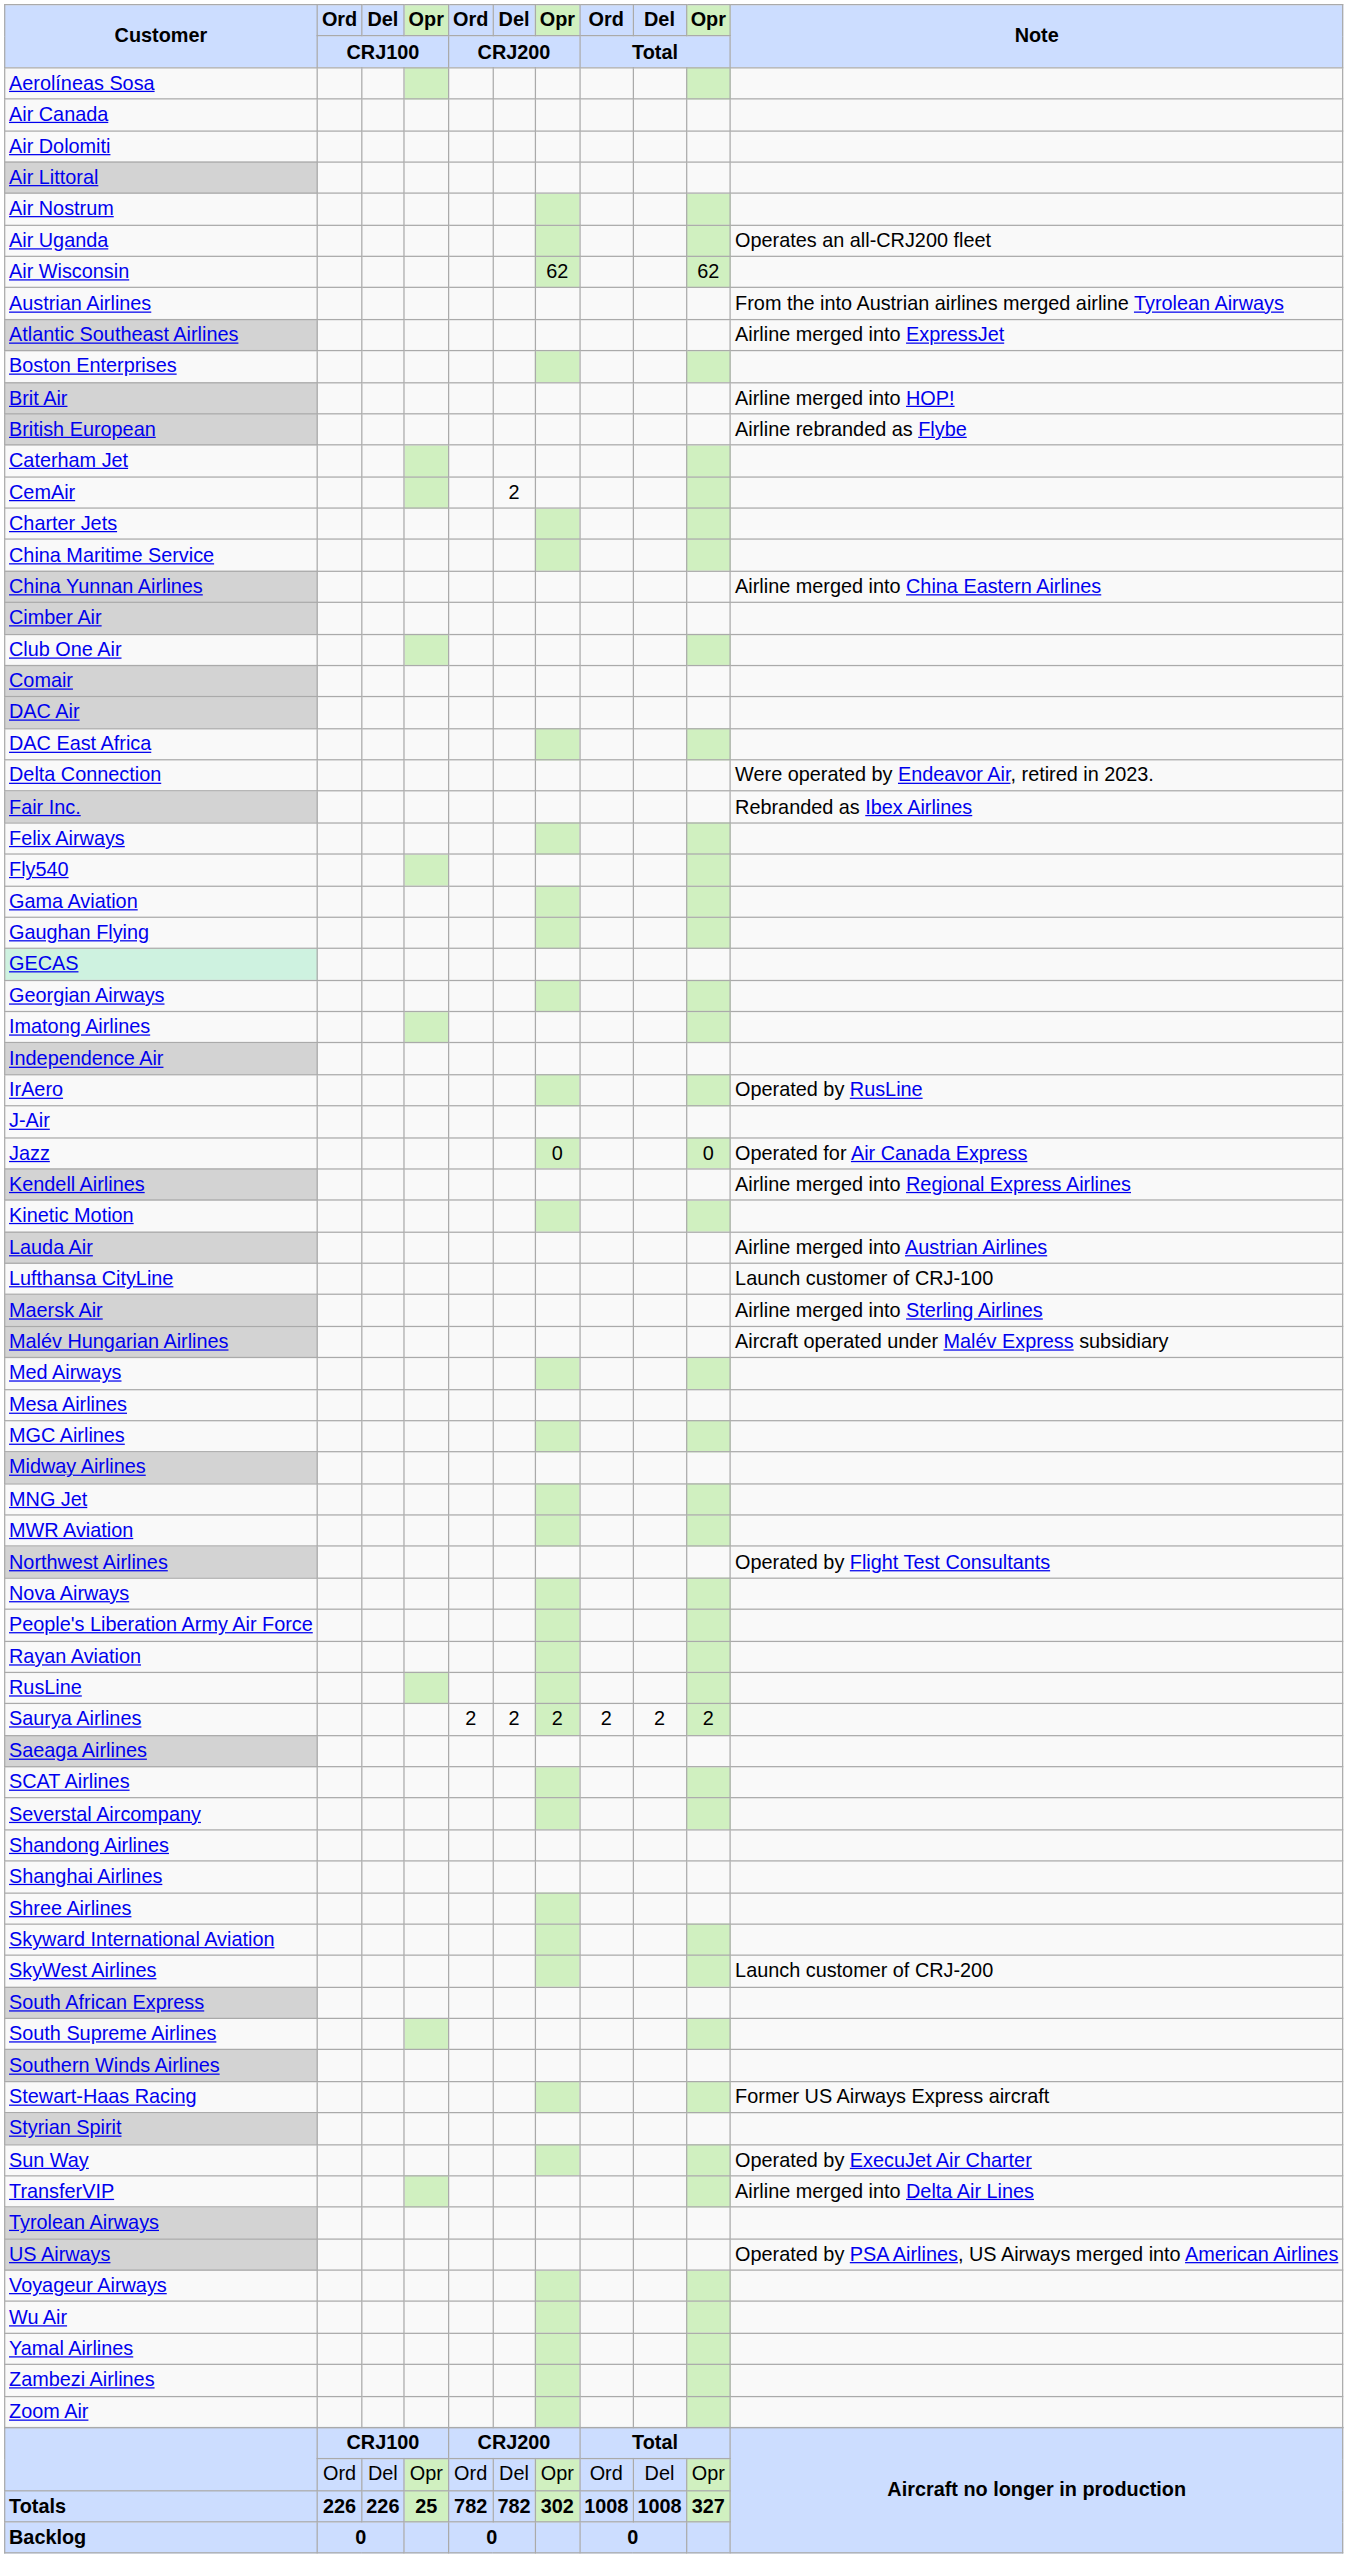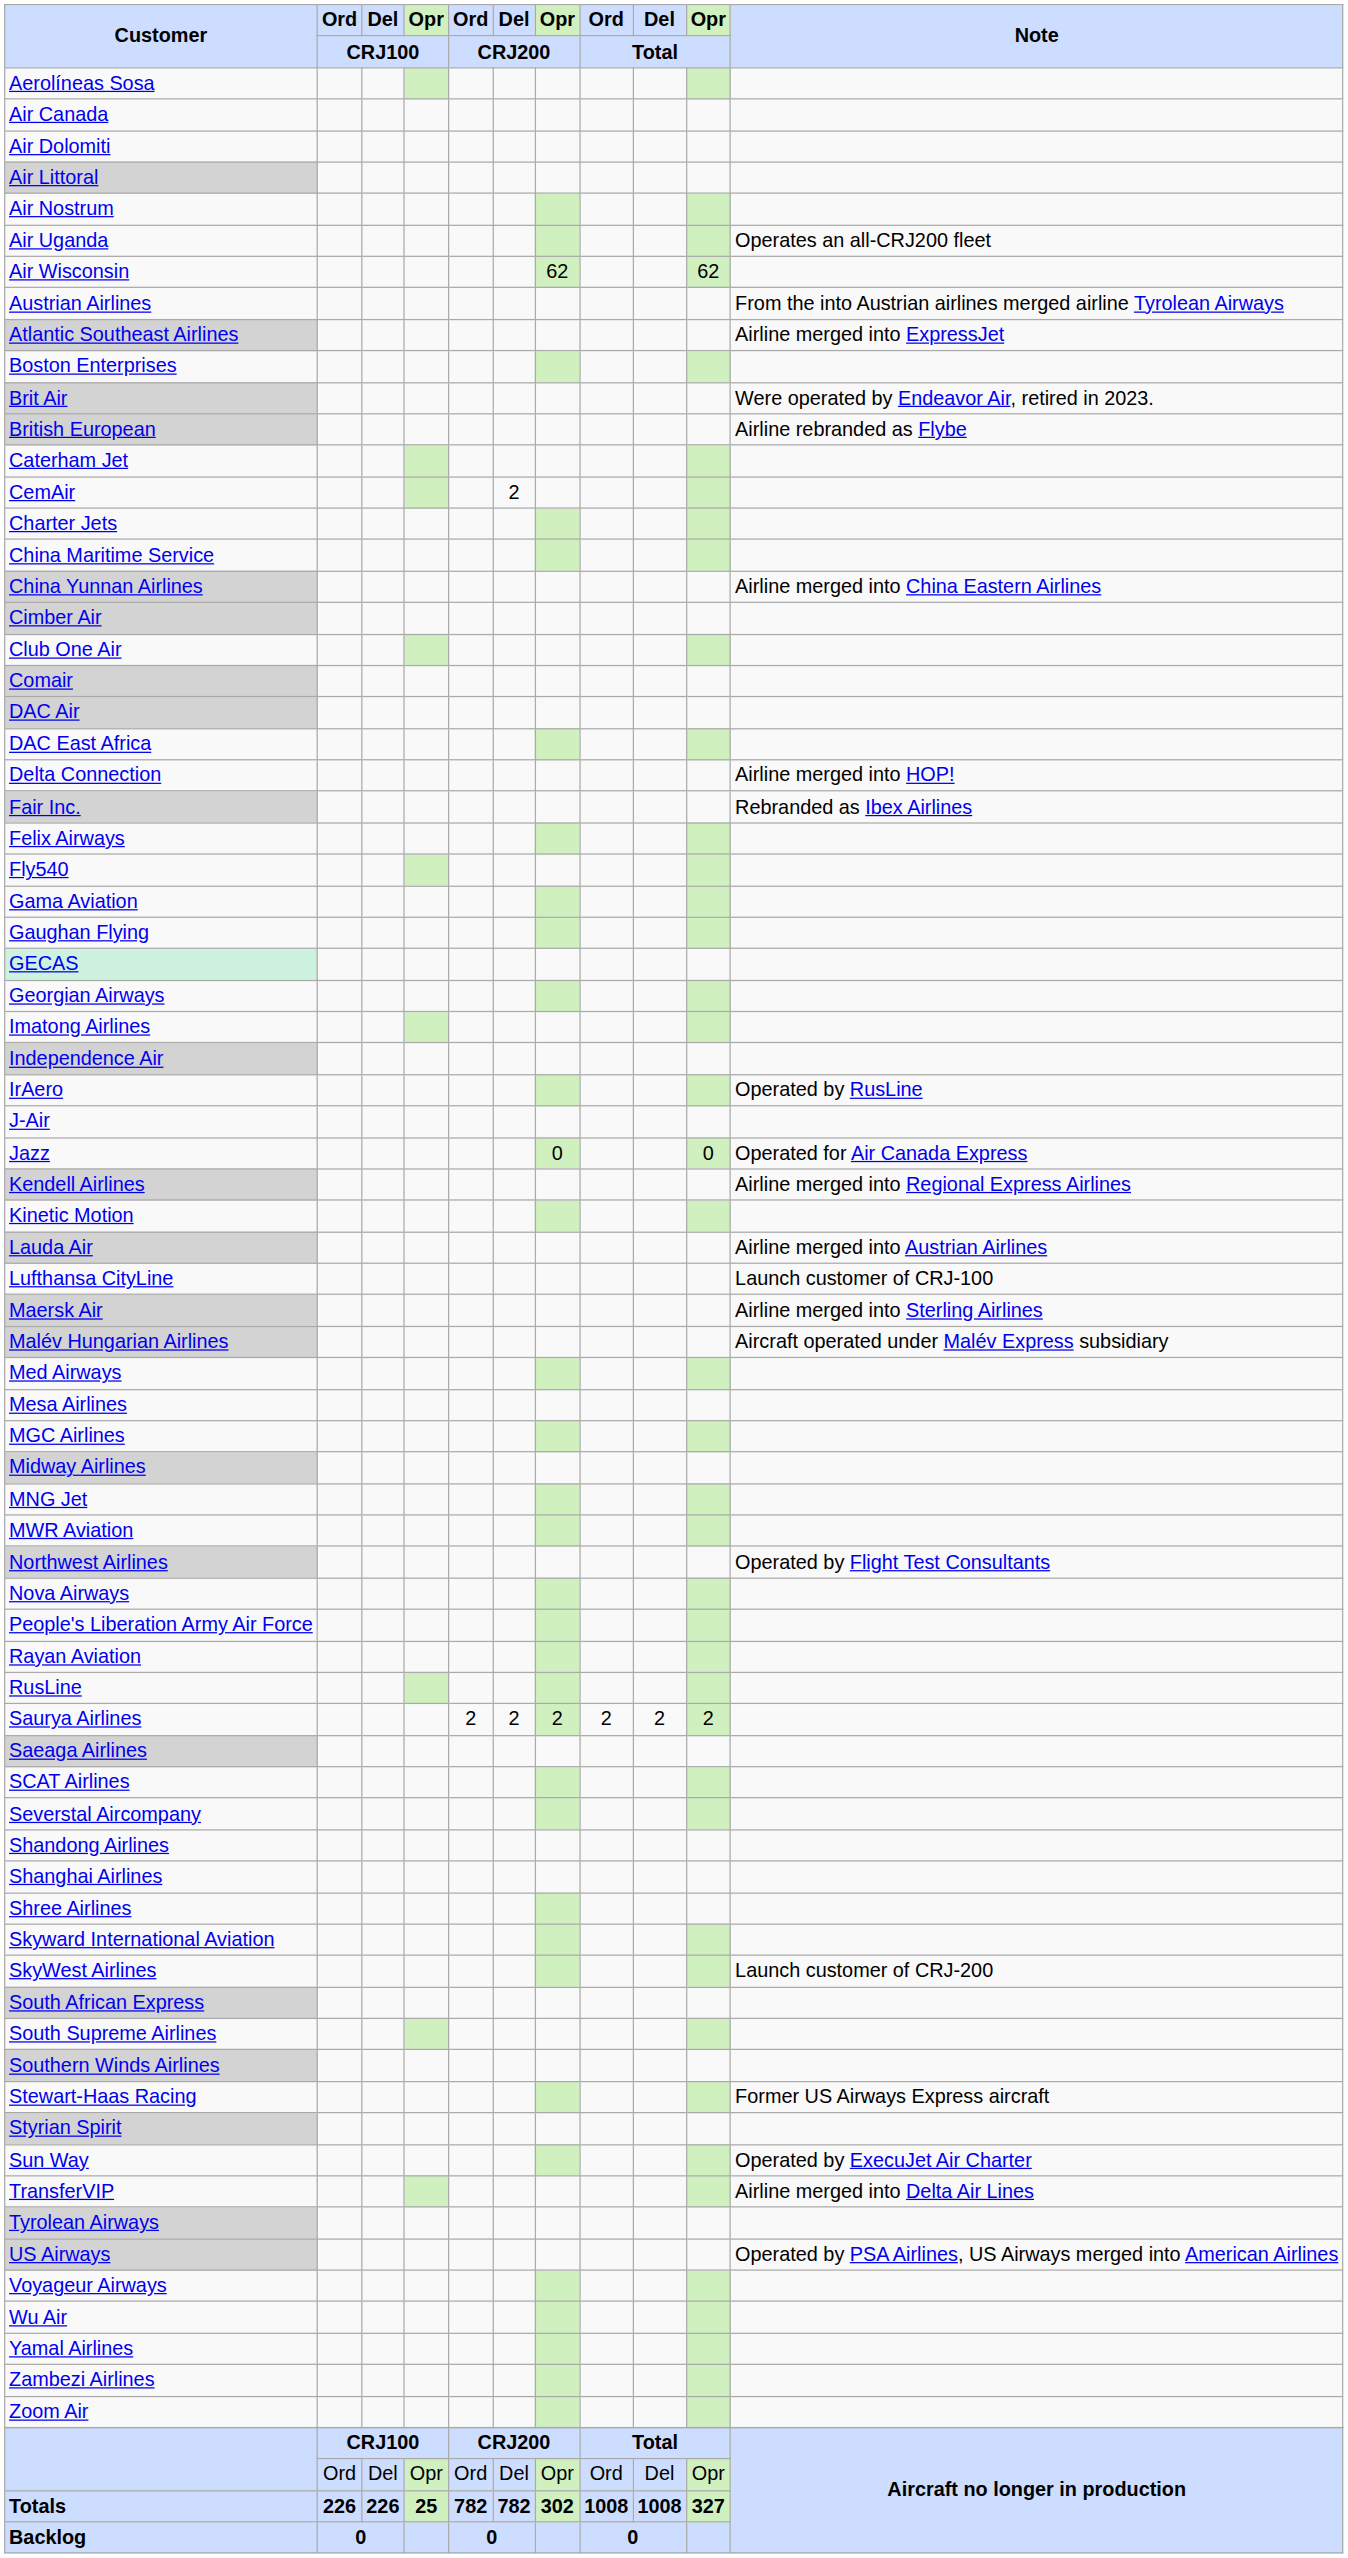Brit Air | Note: Airline merged into HOP! -> Were operated by Endeavor Air, retired in 2023.
Delta Connection | Note: Were operated by Endeavor Air, retired in 2023. -> Airline merged into HOP!
